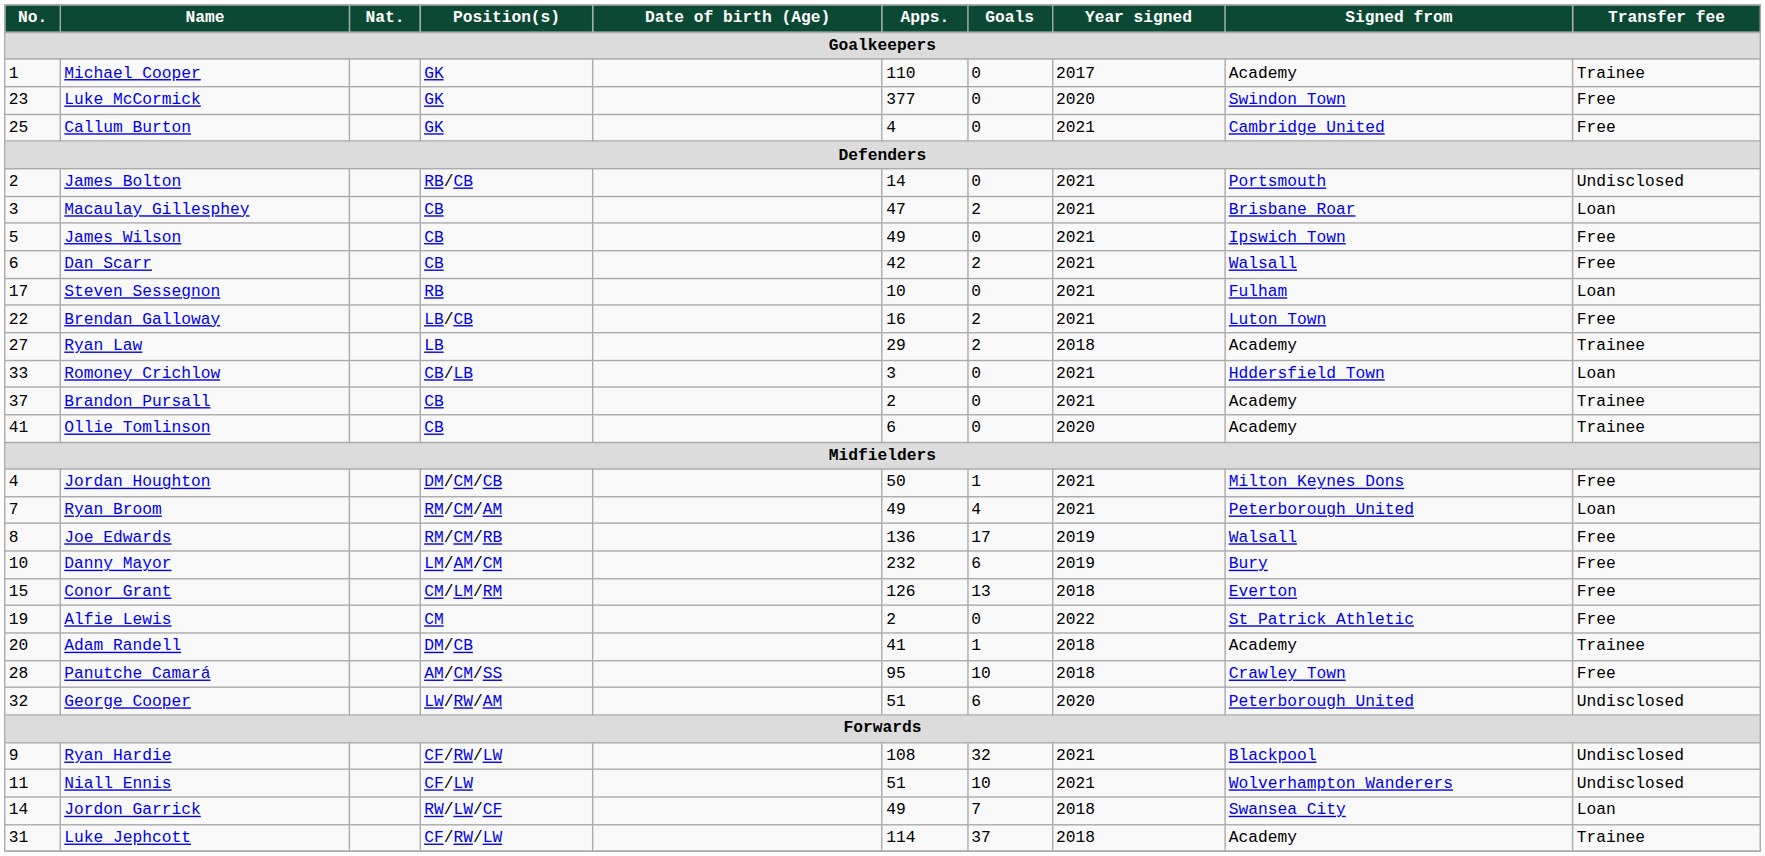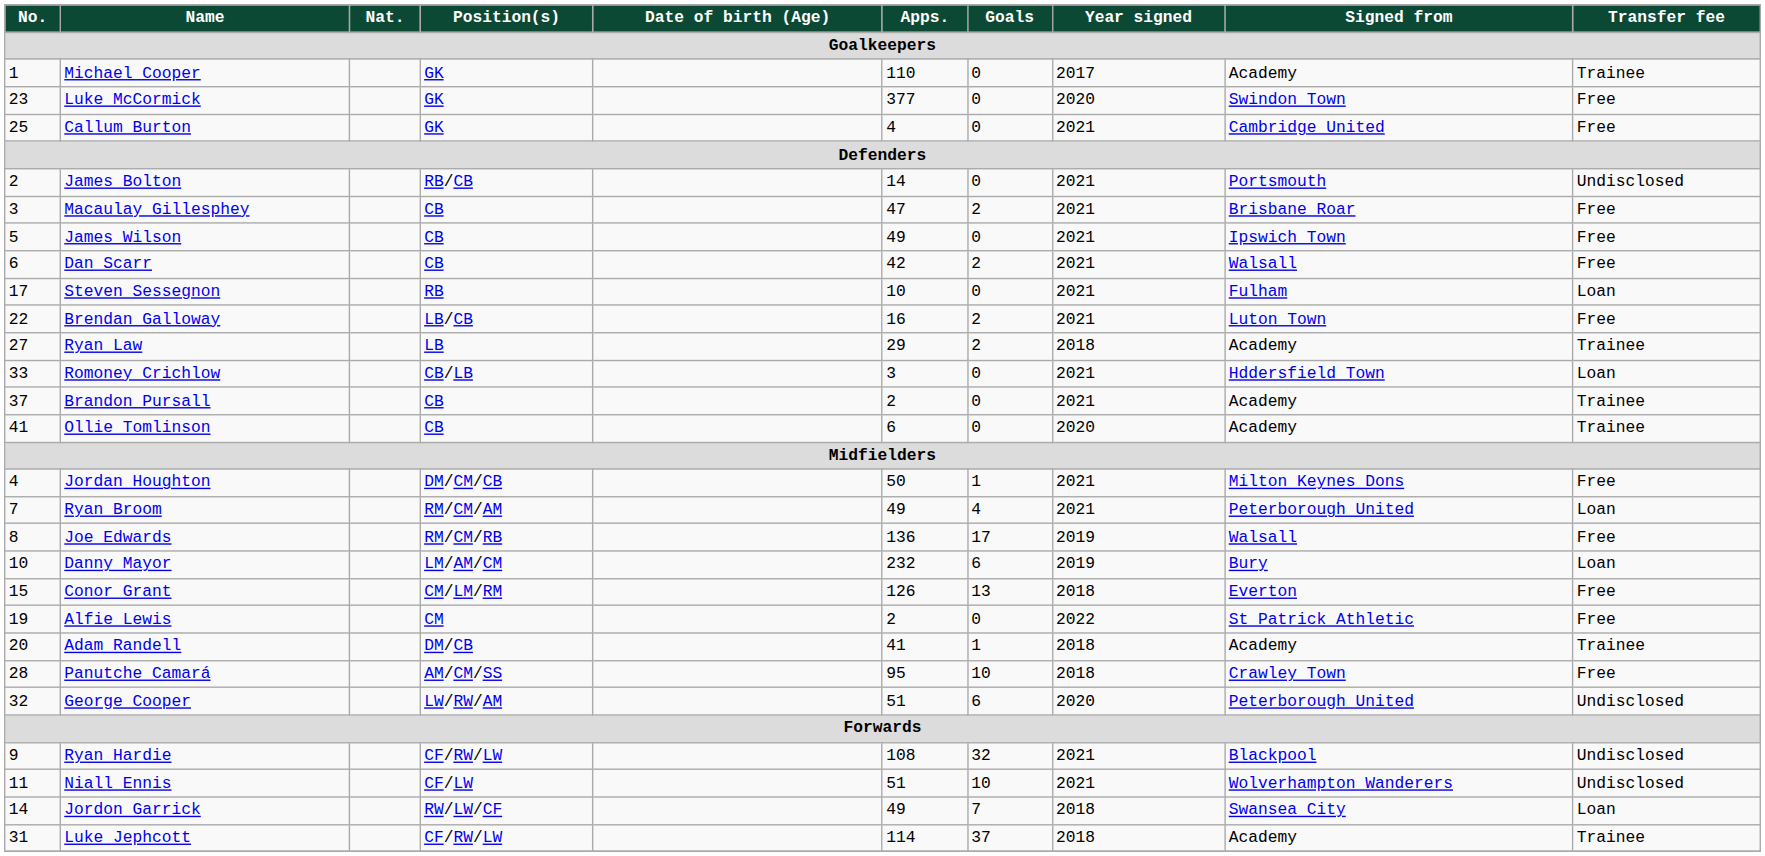Macaulay Gillesphey | Transfer fee: Loan -> Free
Danny Mayor | Transfer fee: Free -> Loan
